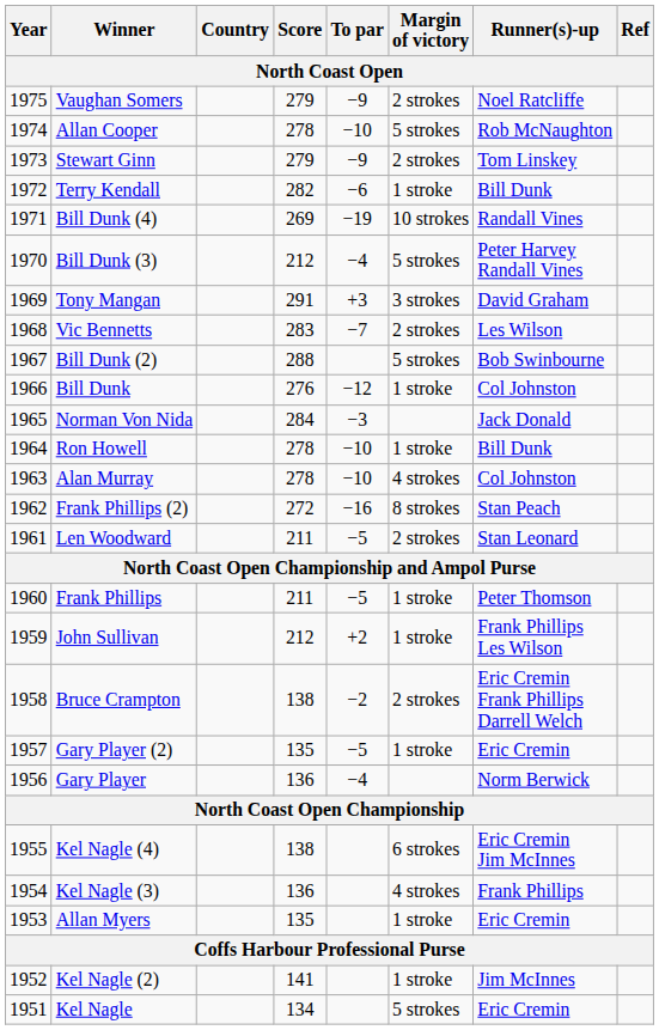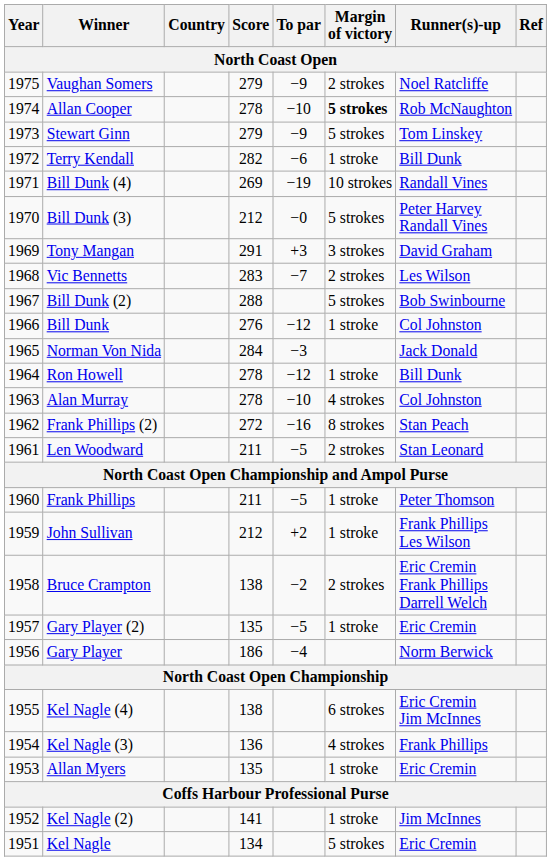Allan Cooper | Margin of victory: normal -> bold
Stewart Ginn | Margin of victory: 2 strokes -> 5 strokes
Bill Dunk (3) | To par: −4 -> −0
Ron Howell | To par: −10 -> −12
Gary Player | Score: 136 -> 186
